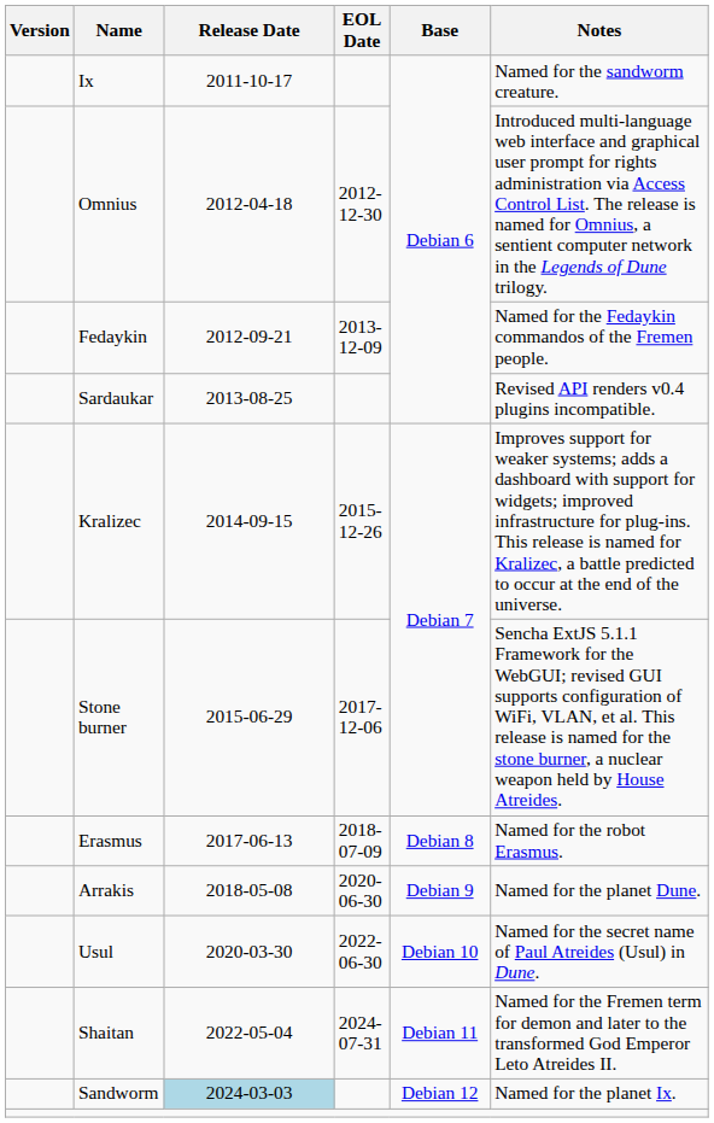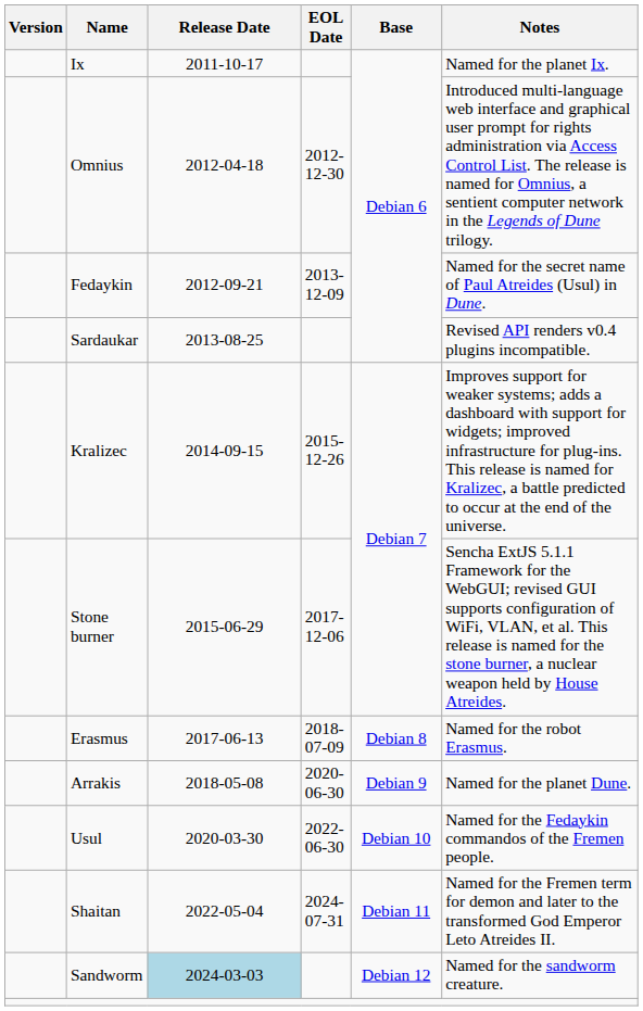Ix | Notes: Named for the sandworm creature. -> Named for the planet Ix.
Fedaykin | Notes: Named for the Fedaykin commandos of the Fremen people. -> Named for the secret name of Paul Atreides (Usul) in Dune.
Usul | Notes: Named for the secret name of Paul Atreides (Usul) in Dune. -> Named for the Fedaykin commandos of the Fremen people.
Sandworm | Notes: Named for the planet Ix. -> Named for the sandworm creature.
